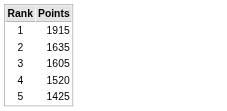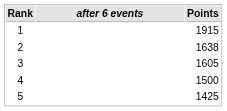+ column: after 6 events
2 | Points: 1635 -> 1638
4 | Points: 1520 -> 1500
